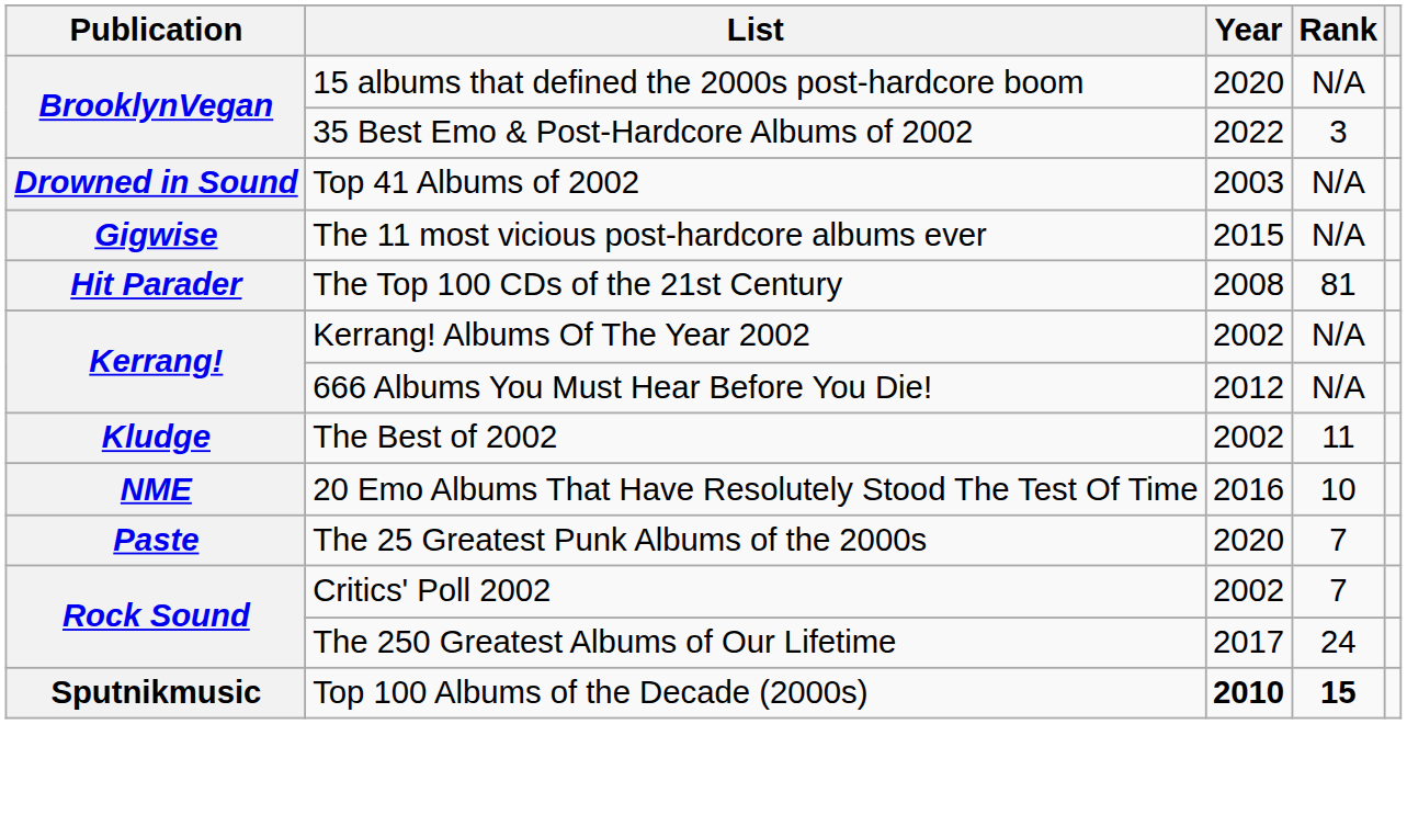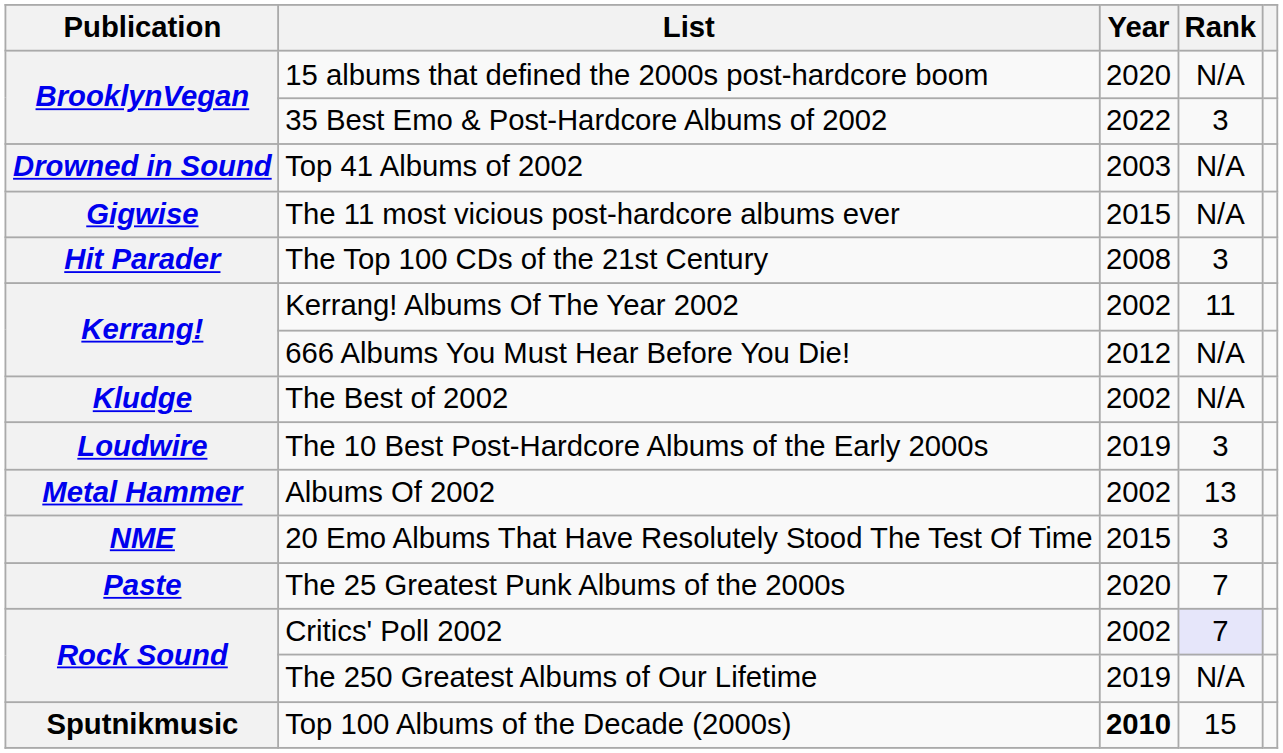The Top 100 CDs of the 21st Century | Rank: 81 -> 3
Kerrang! Albums Of The Year 2002 | Rank: N/A -> 11
The Best of 2002 | Rank: 11 -> N/A
+ row: Loudwire | The 10 Best Post-Hardcore Albums of the Early 2000s | 2019 | 3
+ row: Metal Hammer | Albums Of 2002 | 2002 | 13
20 Emo Albums That Have Resolutely Stood The Test Of Time | Year: 2016 -> 2015
20 Emo Albums That Have Resolutely Stood The Test Of Time | Rank: 10 -> 3
Critics' Poll 2002 | Rank: no background -> lavender background
The 250 Greatest Albums of Our Lifetime | Year: 2017 -> 2019
The 250 Greatest Albums of Our Lifetime | Rank: 24 -> N/A
Top 100 Albums of the Decade (2000s) | Rank: bold -> normal
